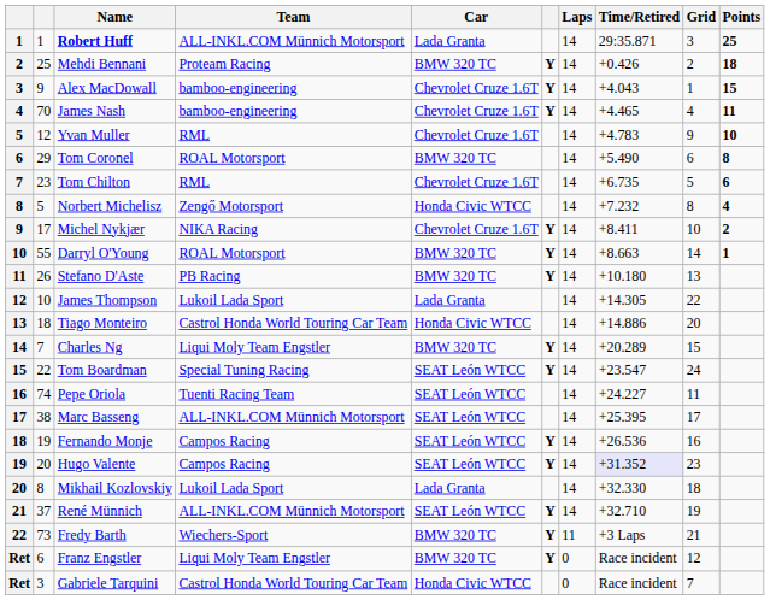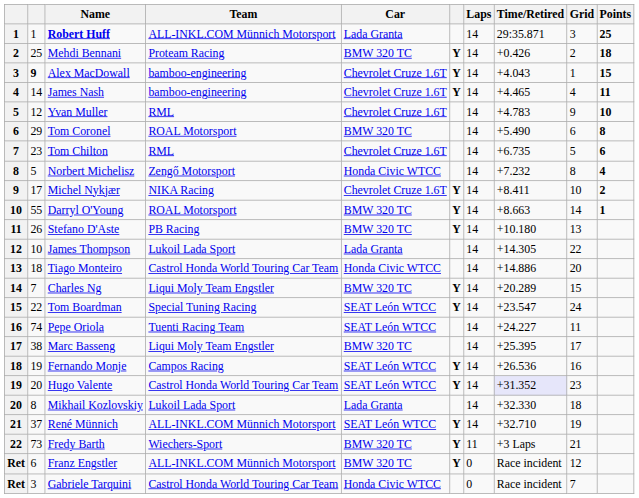Alex MacDowall | column 2: normal -> bold
James Nash | column 2: 70 -> 14
Marc Basseng | Team: ALL-INKL.COM Münnich Motorsport -> Liqui Moly Team Engstler
Marc Basseng | Car: SEAT León WTCC -> BMW 320 TC
Hugo Valente | Team: Campos Racing -> Castrol Honda World Touring Car Team
Franz Engstler | Team: Liqui Moly Team Engstler -> ALL-INKL.COM Münnich Motorsport
